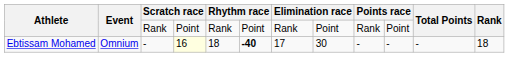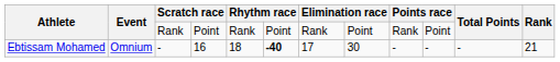Ebtissam Mohamed | column 4: lightyellow background -> no background
Ebtissam Mohamed | Rank: 18 -> 21
